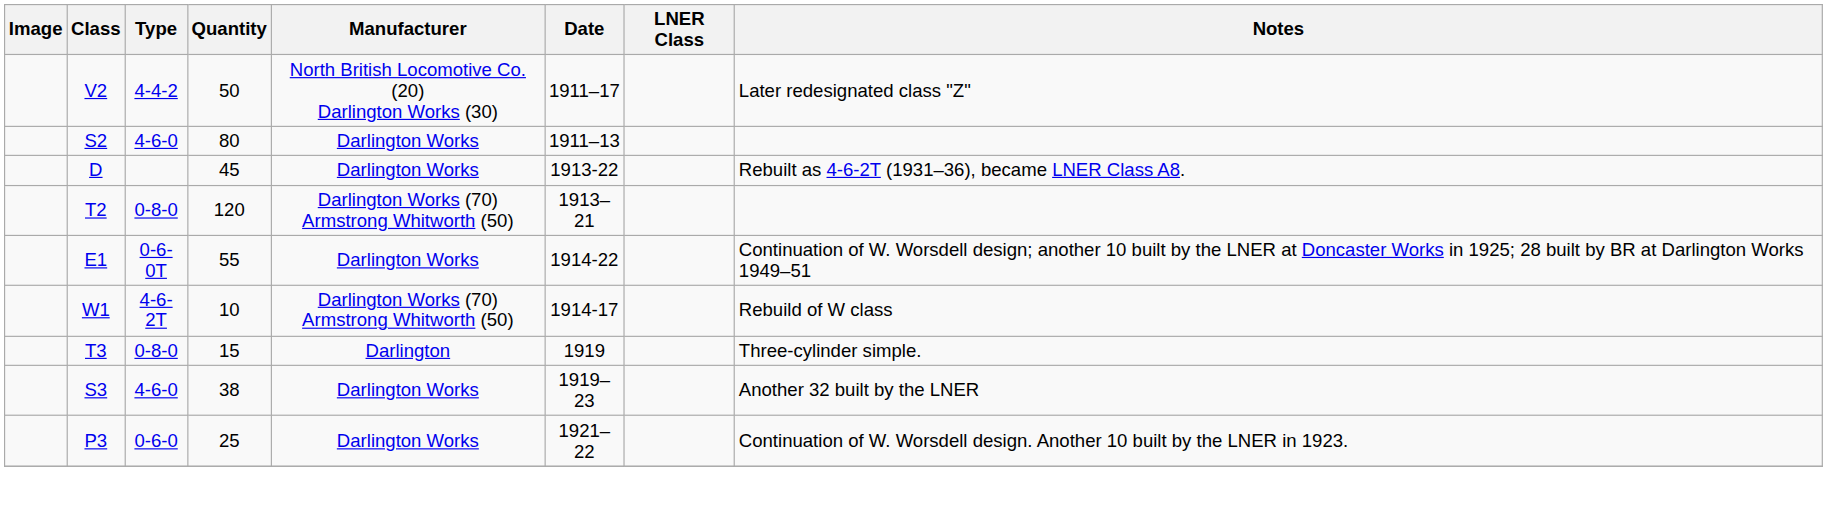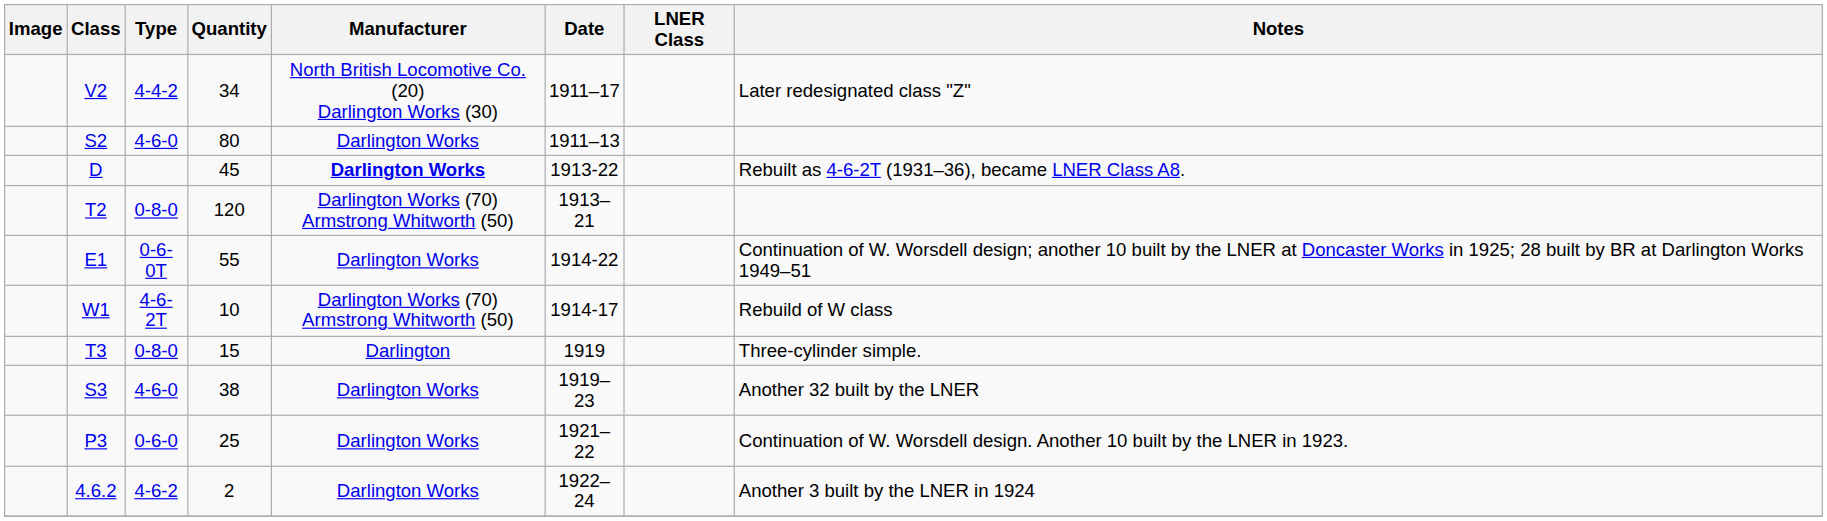V2 | Quantity: 50 -> 34
D | Manufacturer: normal -> bold
+ row: 4.6.2 | 4-6-2 | 2 | Darlington Works | 1922–24 | Another 3 built by the LNER in 1924
